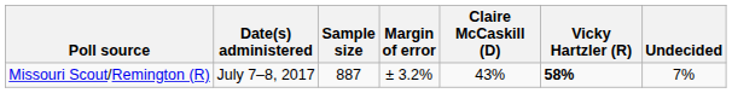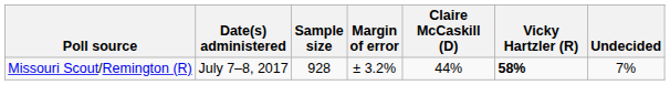Missouri Scout/Remington (R) | Sample size: 887 -> 928
Missouri Scout/Remington (R) | Claire McCaskill (D): 43% -> 44%
